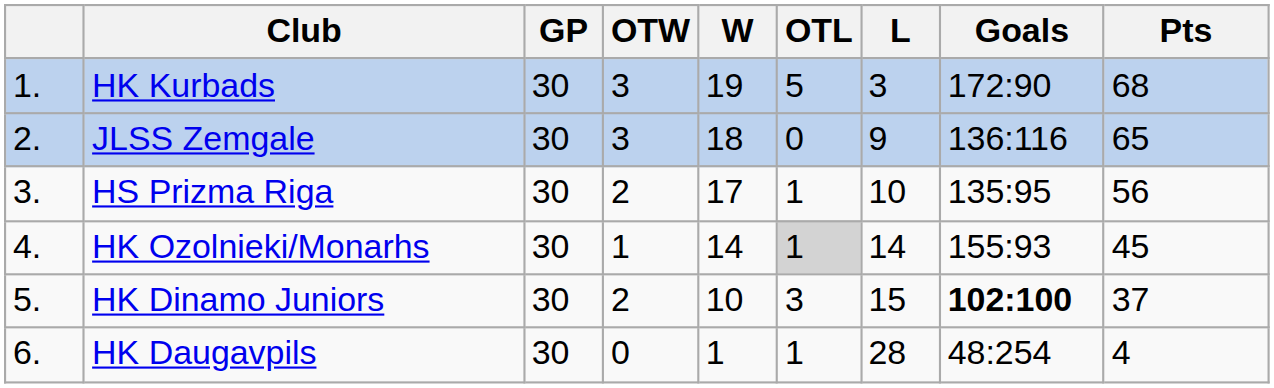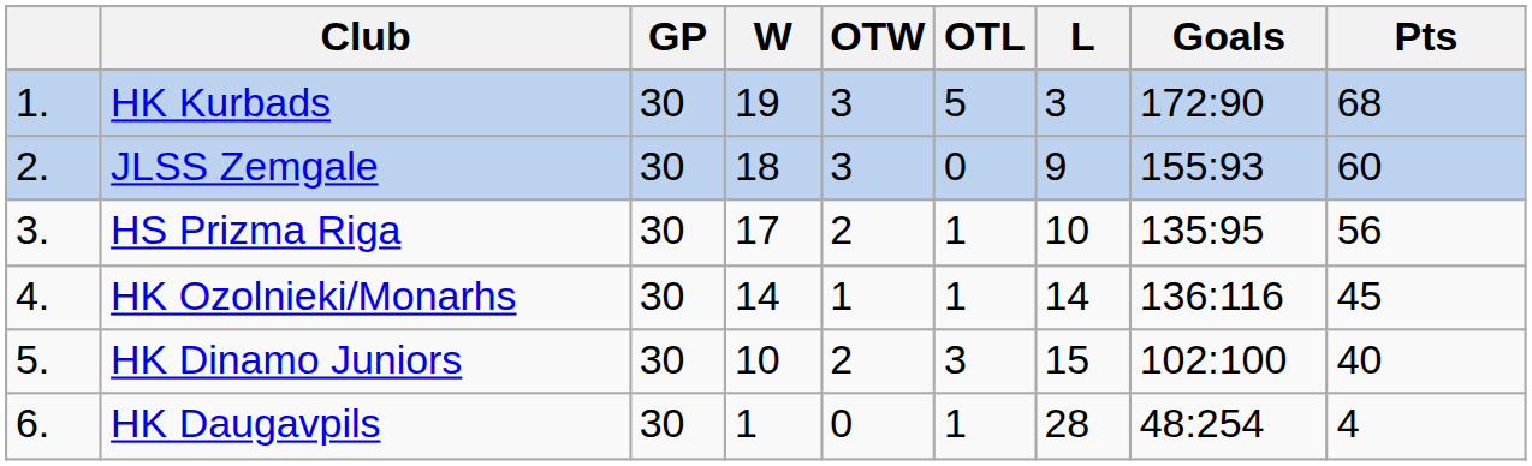columns swapped: W <-> OTW
JLSS Zemgale | Goals: 136:116 -> 155:93
JLSS Zemgale | Pts: 65 -> 60
HK Ozolnieki/Monarhs | OTL: lightgrey background -> no background
HK Ozolnieki/Monarhs | Goals: 155:93 -> 136:116
HK Dinamo Juniors | Goals: bold -> normal
HK Dinamo Juniors | Pts: 37 -> 40
